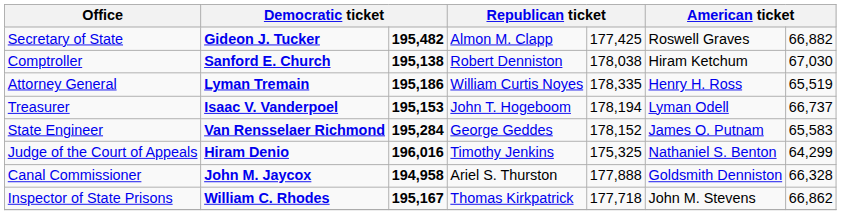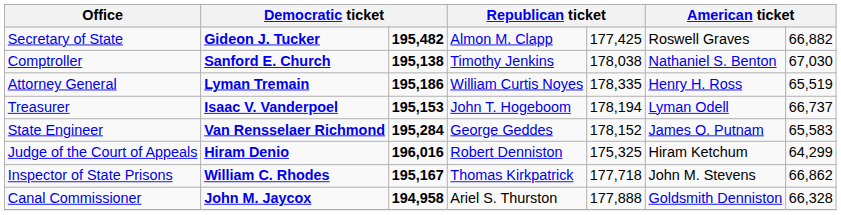Comptroller | column 4: Robert Denniston -> Timothy Jenkins
Comptroller | column 6: Hiram Ketchum -> Nathaniel S. Benton
Judge of the Court of Appeals | column 4: Timothy Jenkins -> Robert Denniston
Judge of the Court of Appeals | column 6: Nathaniel S. Benton -> Hiram Ketchum
rows swapped: Canal Commissioner <-> Inspector of State Prisons
